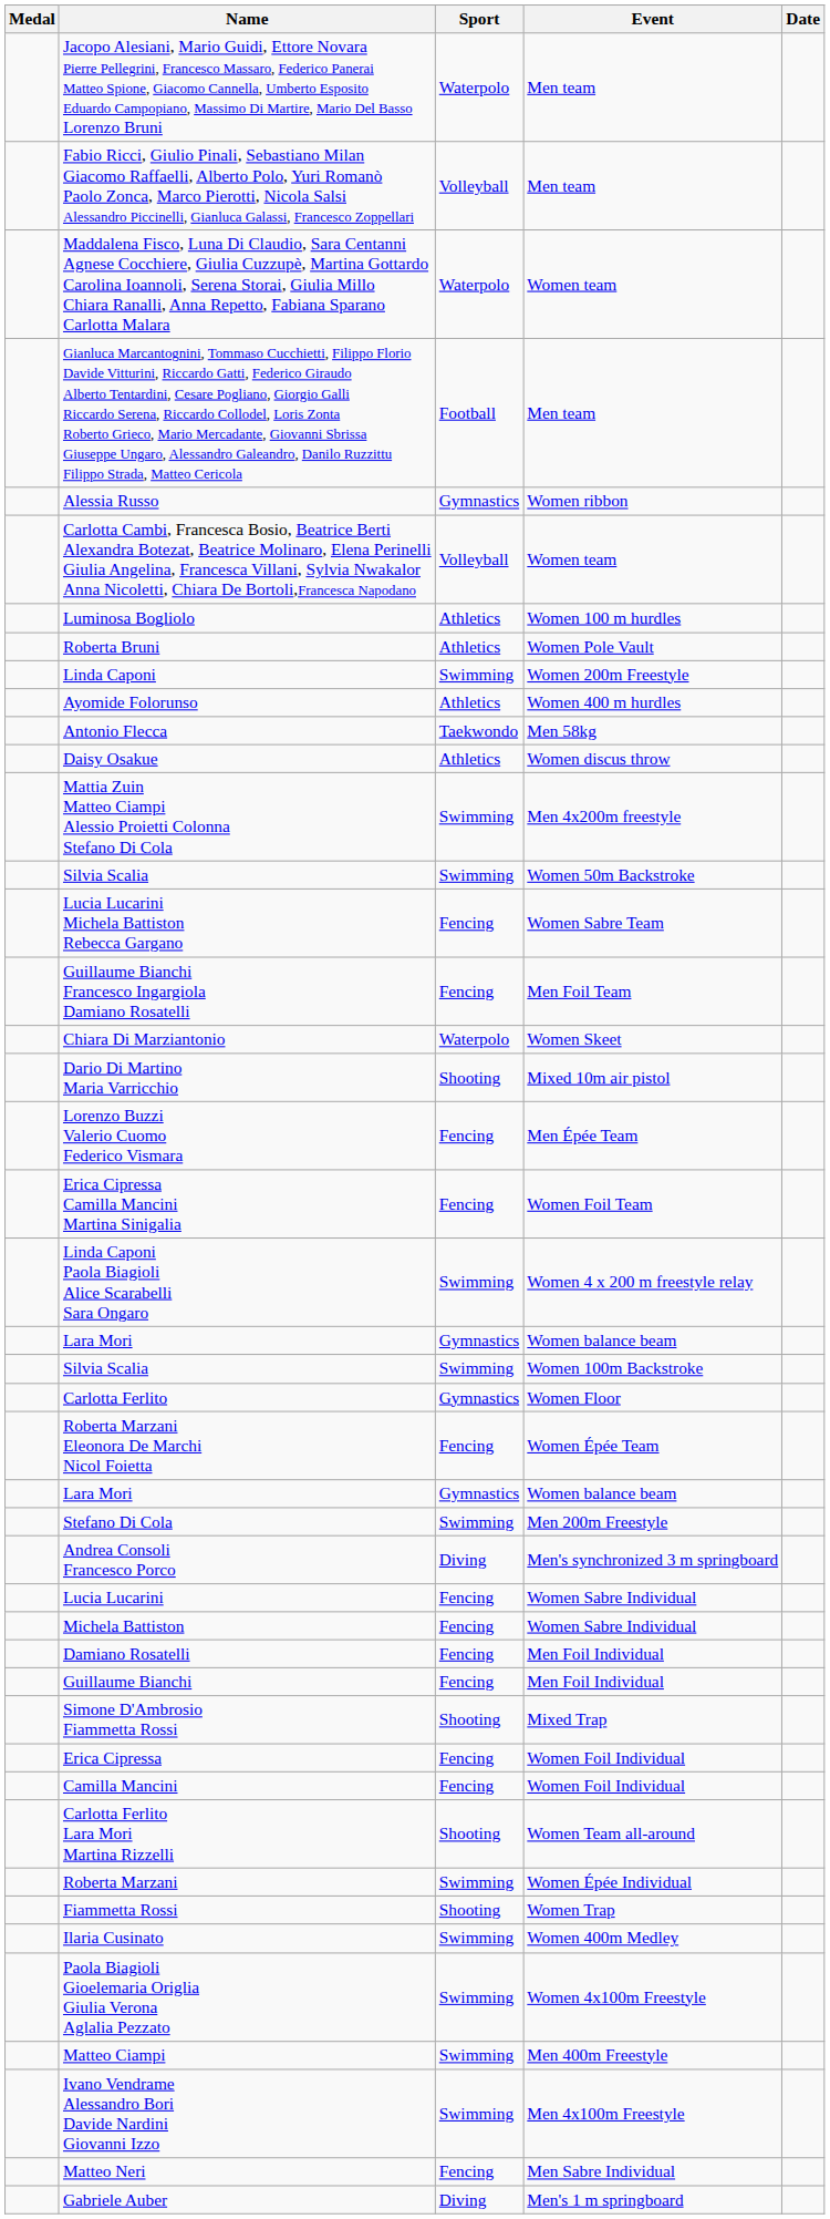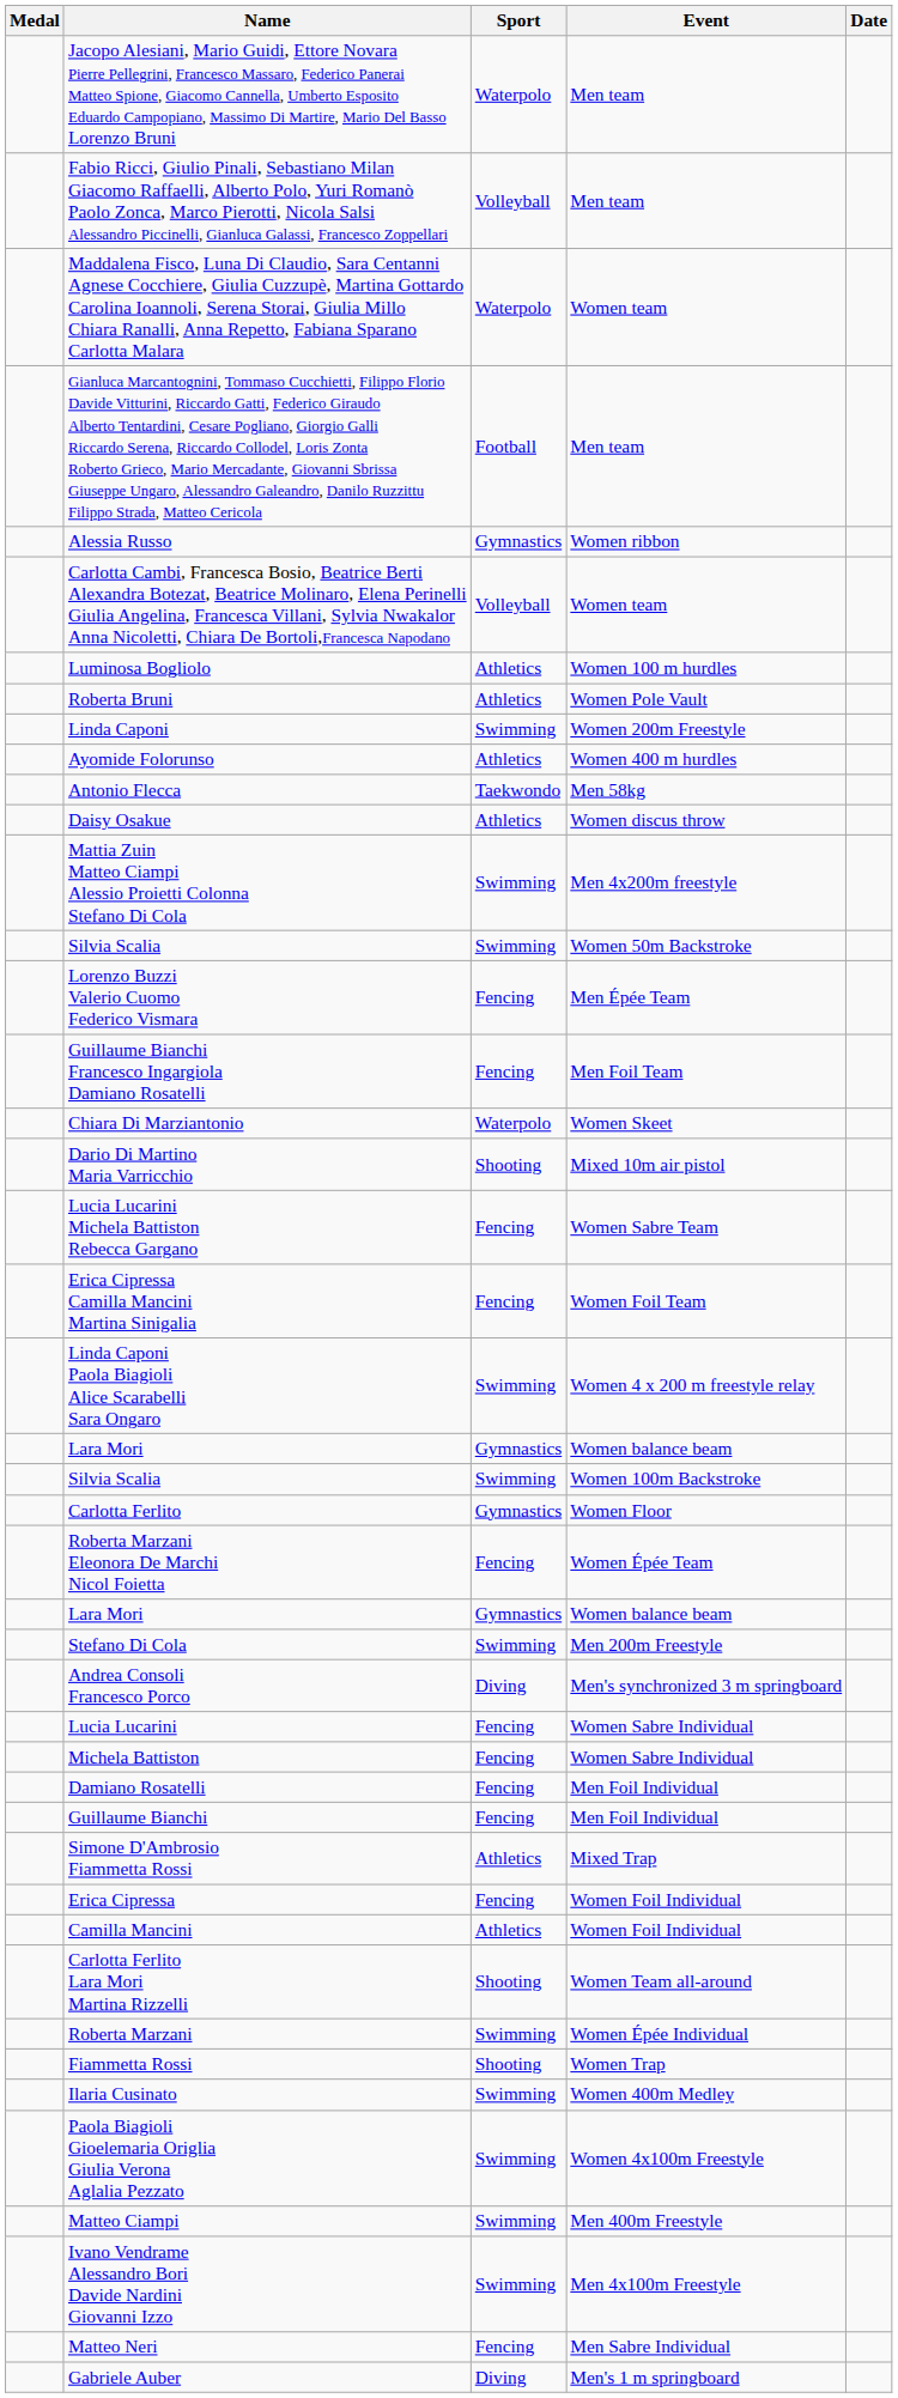rows swapped: Lucia Lucarini Michela Battiston Rebecca Gargano <-> Lorenzo Buzzi Valerio Cuomo Federico Vismara
Simone D'Ambrosio Fiammetta Rossi | Sport: Shooting -> Athletics
Camilla Mancini | Sport: Fencing -> Athletics
